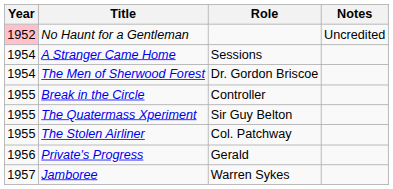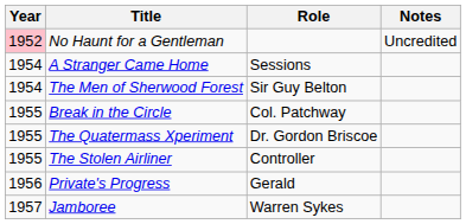The Men of Sherwood Forest | Role: Dr. Gordon Briscoe -> Sir Guy Belton
Break in the Circle | Role: Controller -> Col. Patchway
The Quatermass Xperiment | Role: Sir Guy Belton -> Dr. Gordon Briscoe
The Stolen Airliner | Role: Col. Patchway -> Controller
